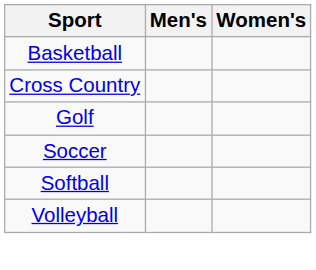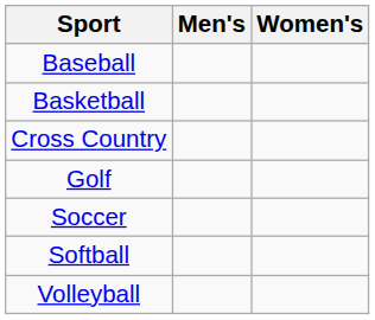+ row: Baseball
